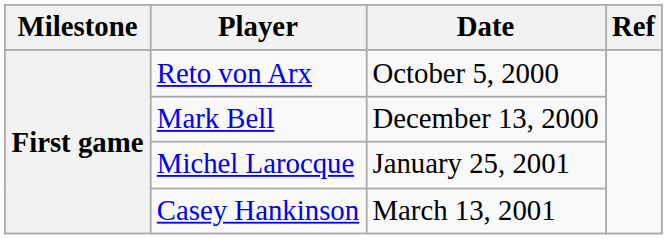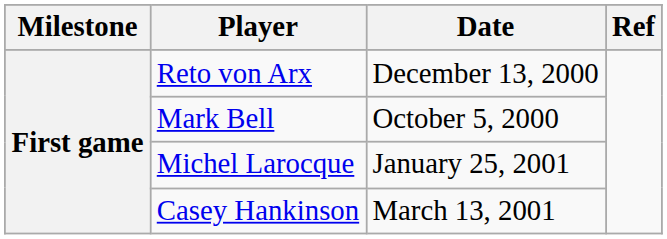Reto von Arx | Date: October 5, 2000 -> December 13, 2000
Mark Bell | Date: December 13, 2000 -> October 5, 2000
